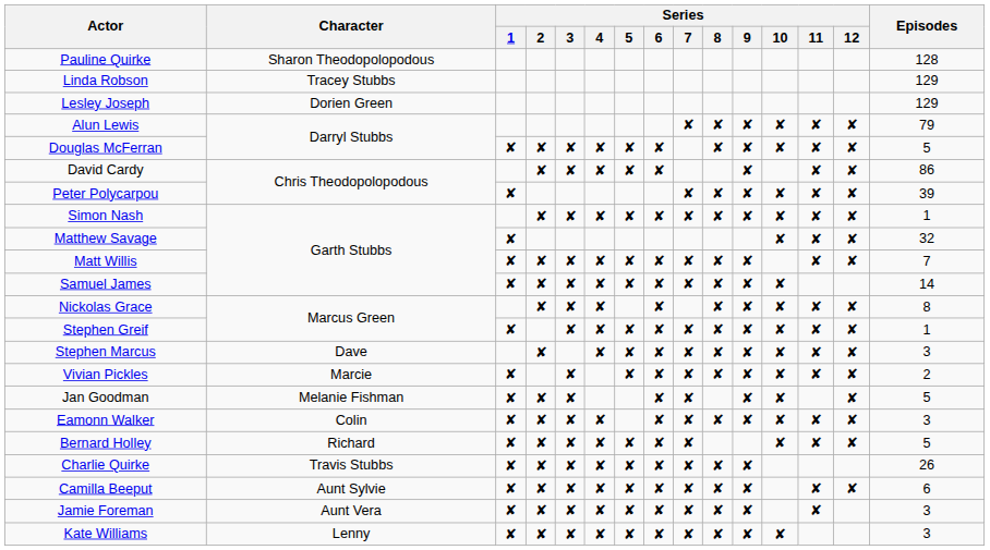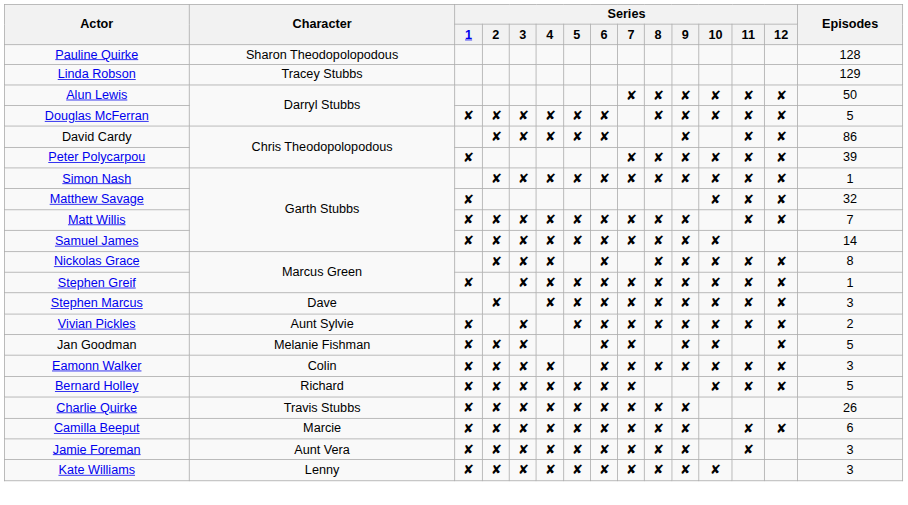- row: Lesley Joseph | Dorien Green | 129
Alun Lewis | Episodes: 79 -> 50
Vivian Pickles | Character: Marcie -> Aunt Sylvie
Camilla Beeput | Character: Aunt Sylvie -> Marcie
